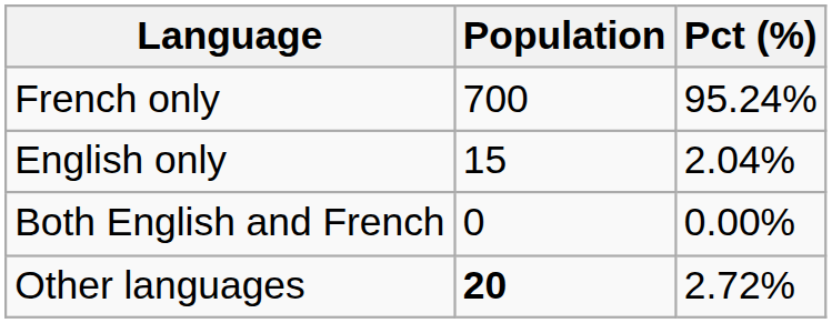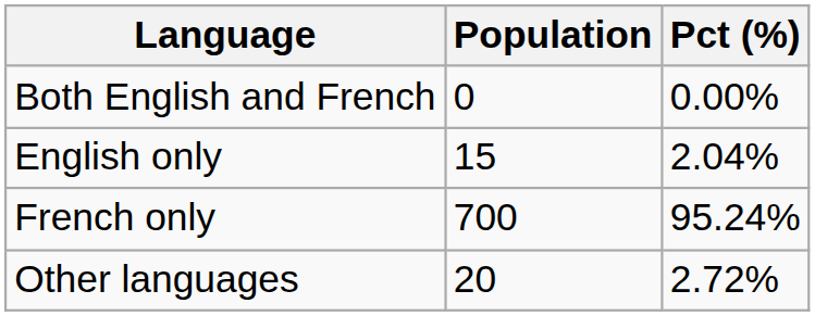rows swapped: French only <-> Both English and French
Other languages | Population: bold -> normal
